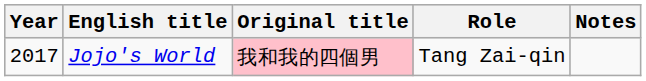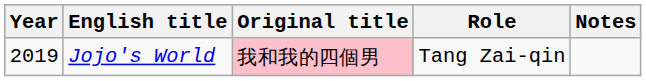Jojo's World | Year: 2017 -> 2019
